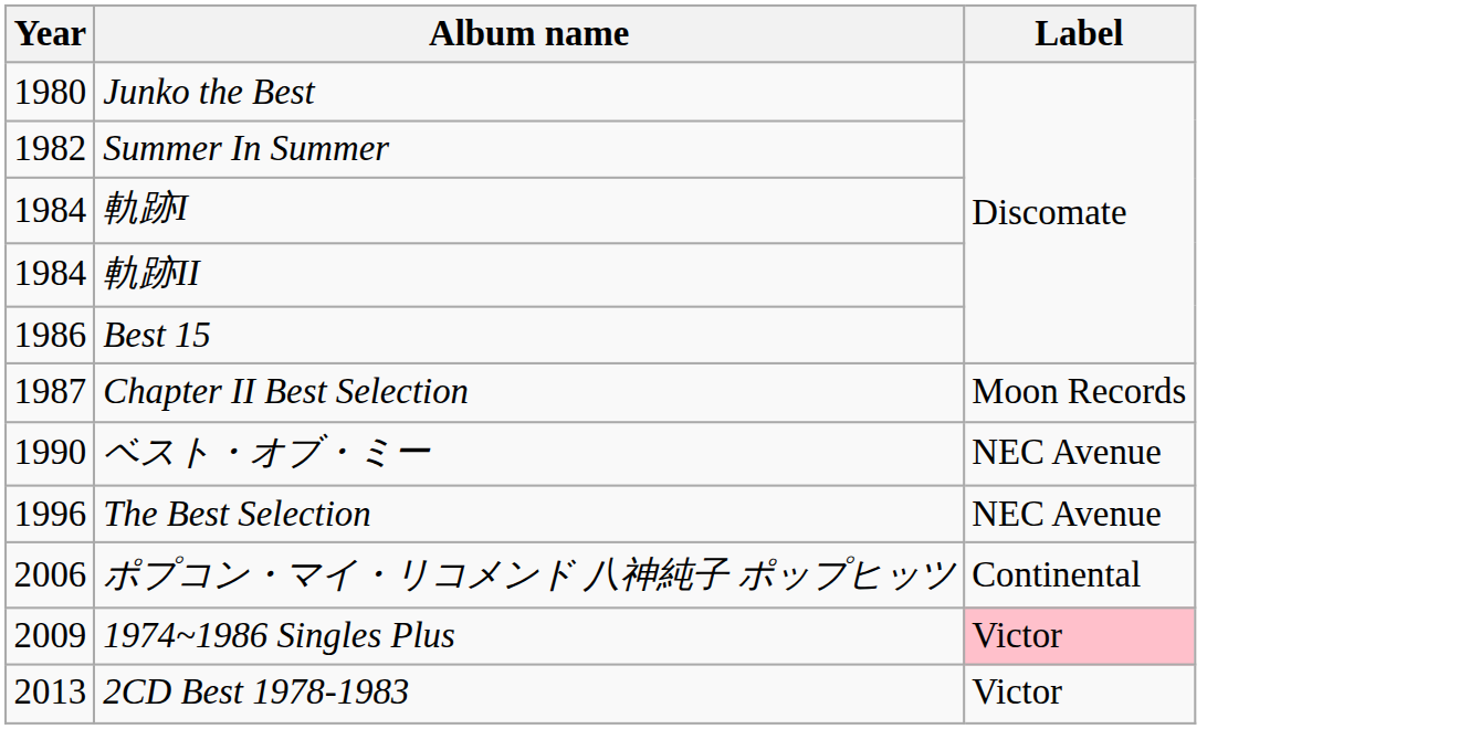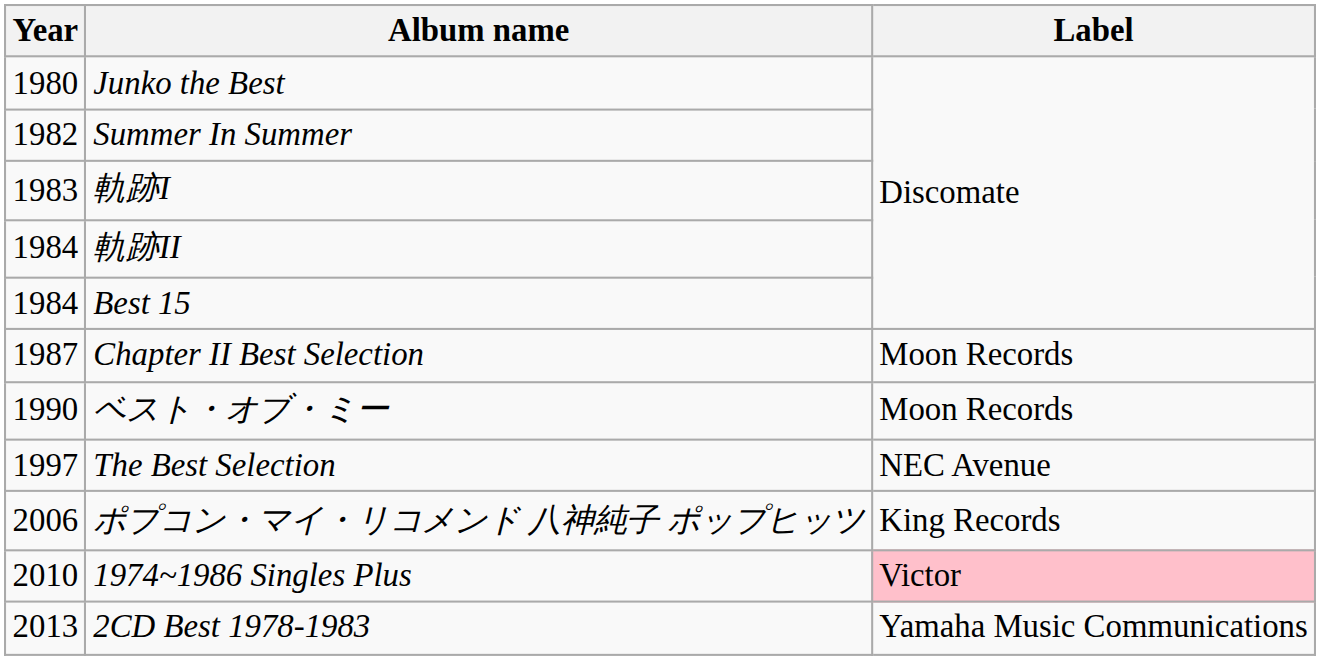軌跡I | Year: 1984 -> 1983
Best 15 | Year: 1986 -> 1984
ベスト・オブ・ミー | Label: NEC Avenue -> Moon Records
The Best Selection | Year: 1996 -> 1997
ポプコン・マイ・リコメンド 八神純子 ポップヒッツ | Label: Continental -> King Records
1974~1986 Singles Plus | Year: 2009 -> 2010
2CD Best 1978-1983 | Label: Victor -> Yamaha Music Communications
